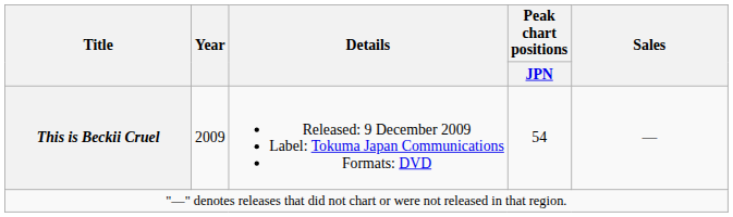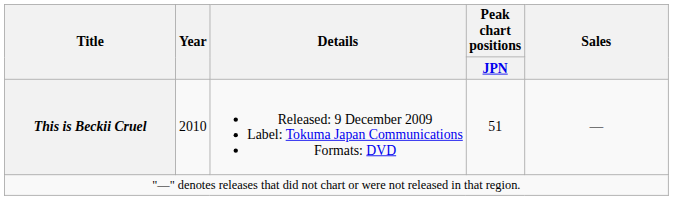This is Beckii Cruel | Year: 2009 -> 2010
This is Beckii Cruel | Peak chart positions / JPN: 54 -> 51
